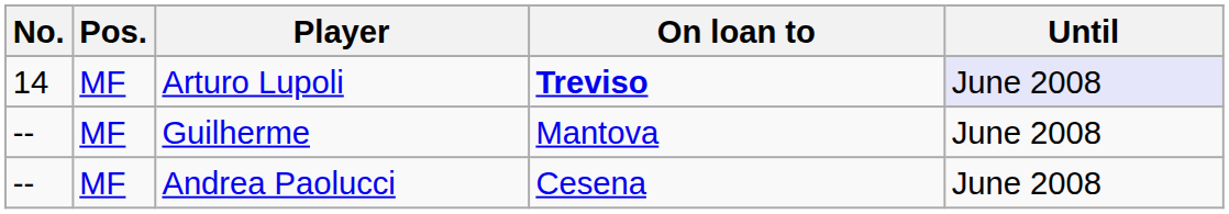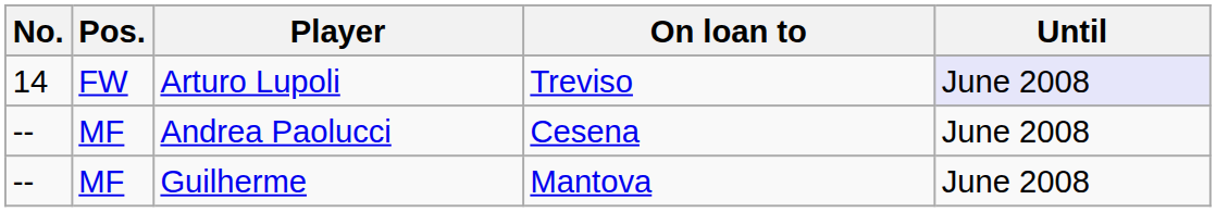Arturo Lupoli | Pos.: MF -> FW
Arturo Lupoli | On loan to: bold -> normal
rows swapped: Guilherme <-> Andrea Paolucci
